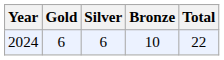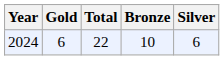columns swapped: Silver <-> Total
